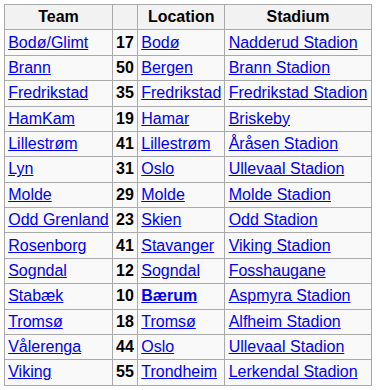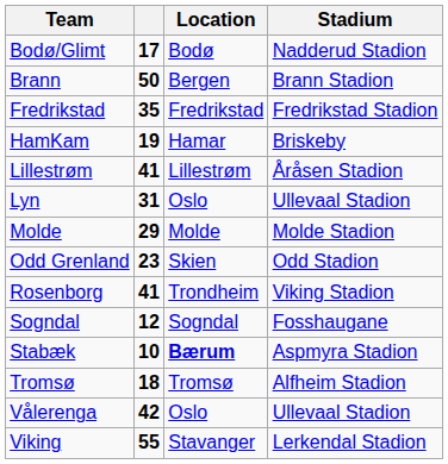Rosenborg | Location: Stavanger -> Trondheim
Vålerenga | column 2: 44 -> 42
Viking | Location: Trondheim -> Stavanger
